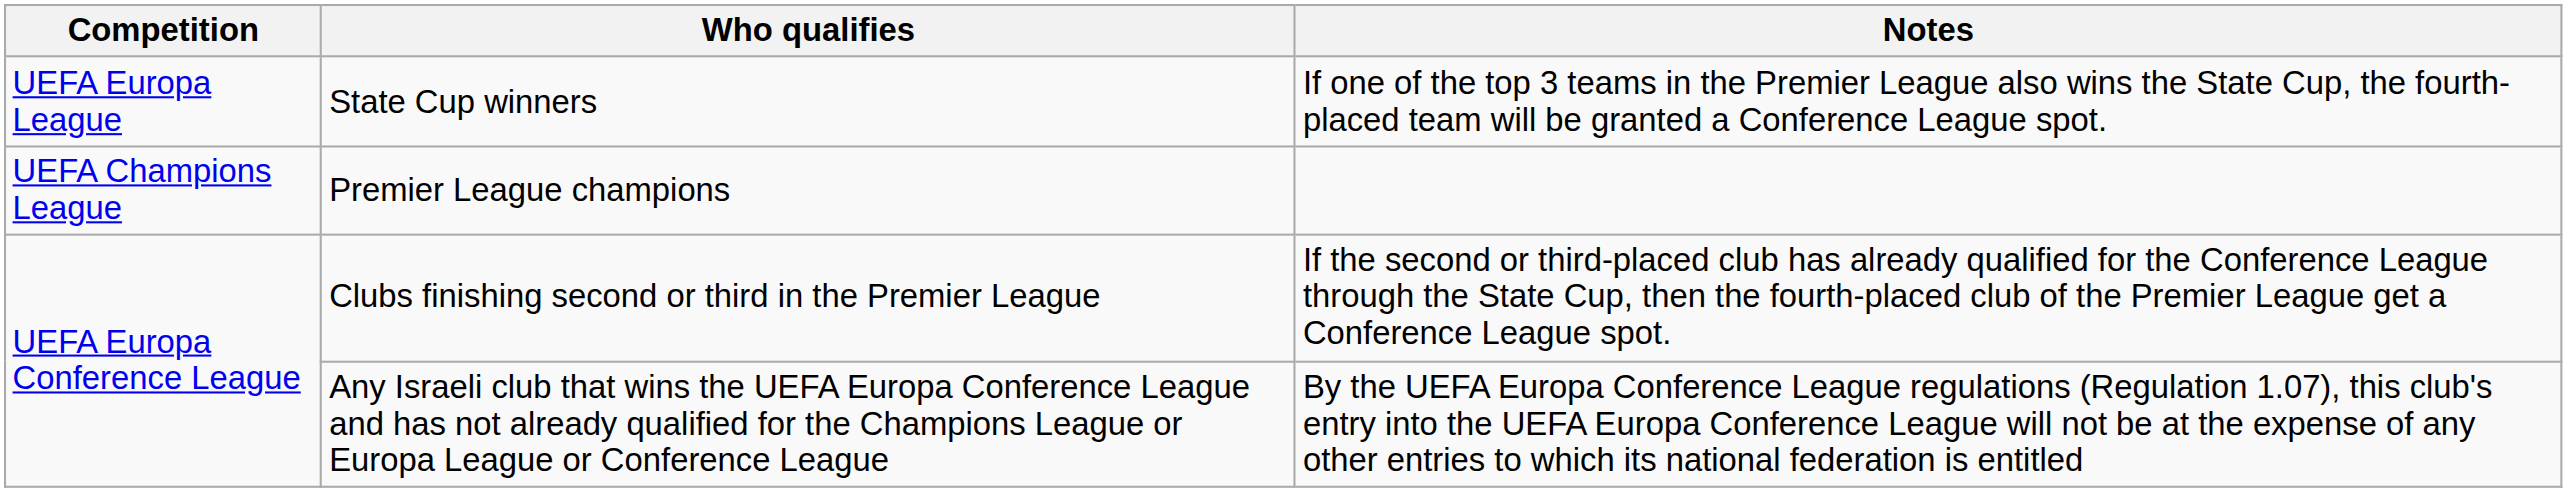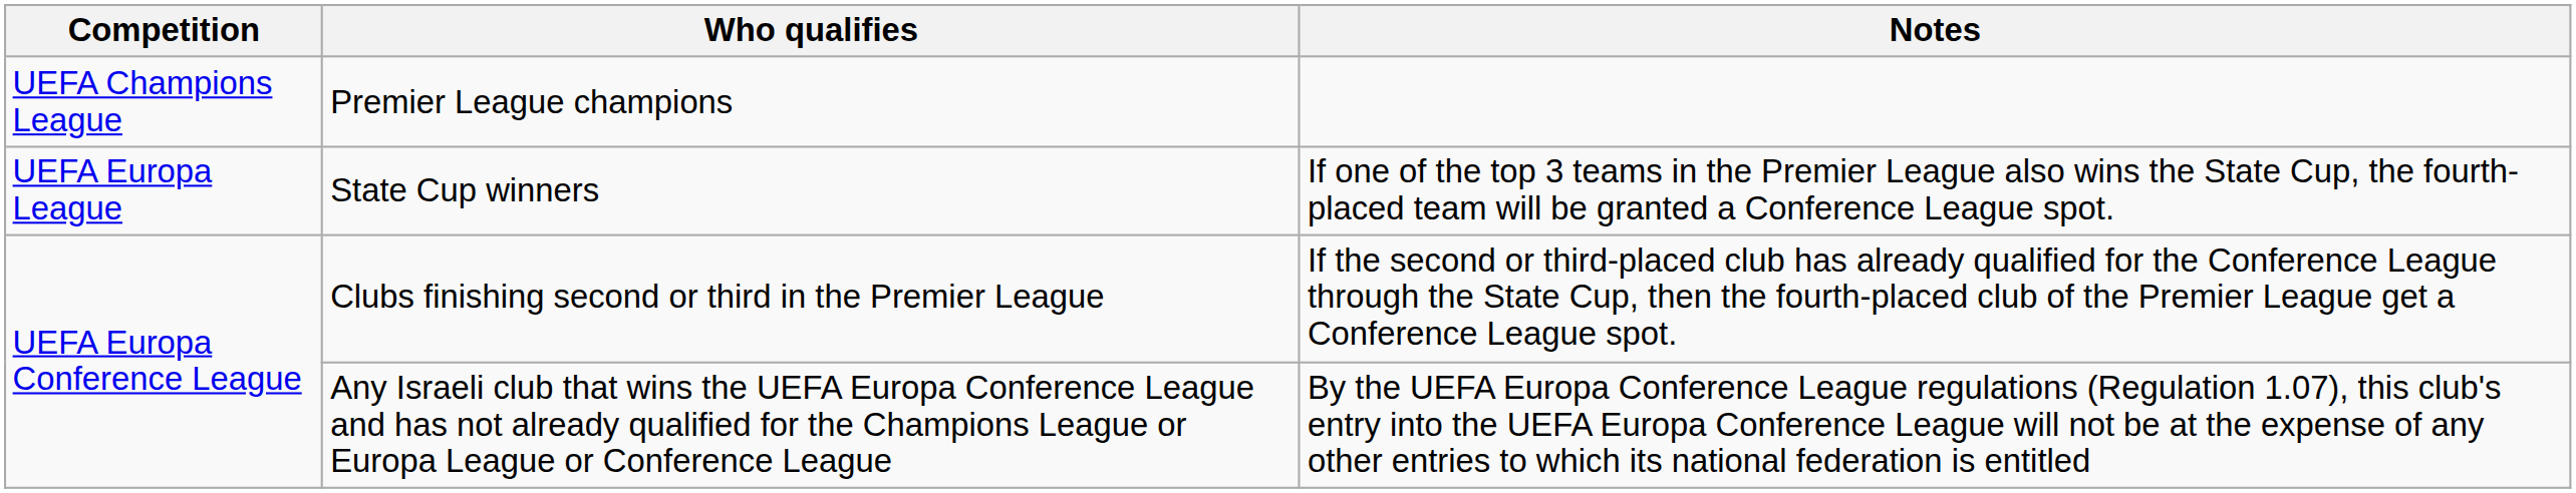rows swapped: Premier League champions <-> State Cup winners
